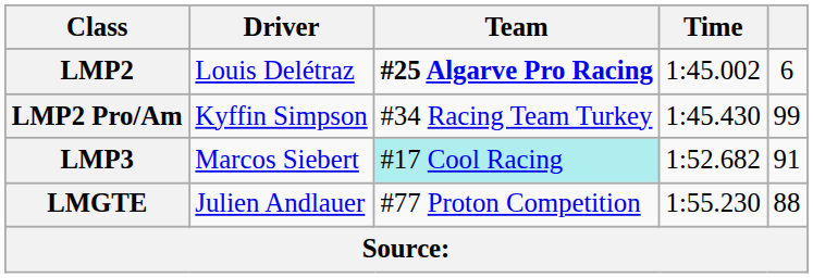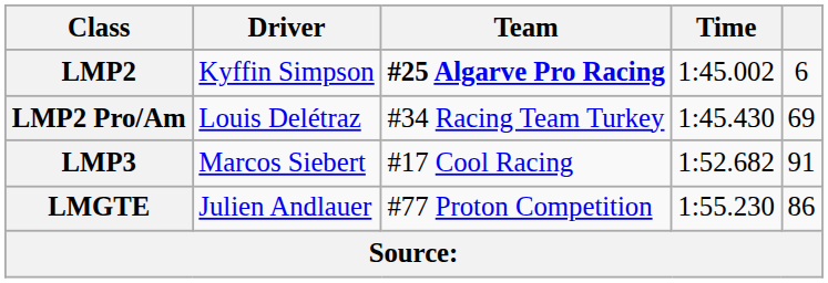LMP2 | Driver: Louis Delétraz -> Kyffin Simpson
LMP2 Pro/Am | Driver: Kyffin Simpson -> Louis Delétraz
LMP2 Pro/Am | column 5: 99 -> 69
LMP3 | Team: paleturquoise background -> no background
LMGTE | column 5: 88 -> 86
